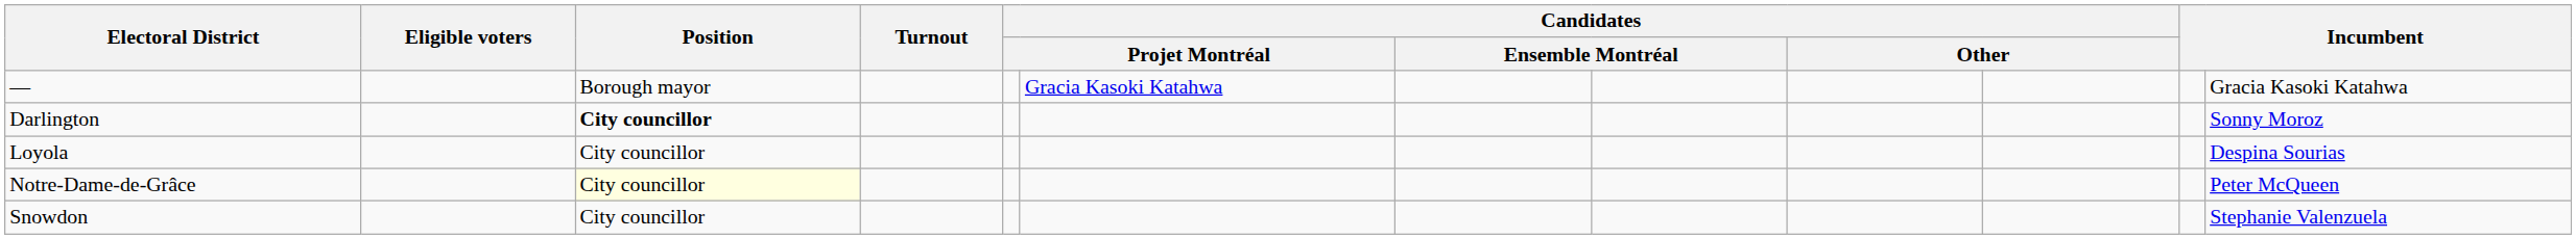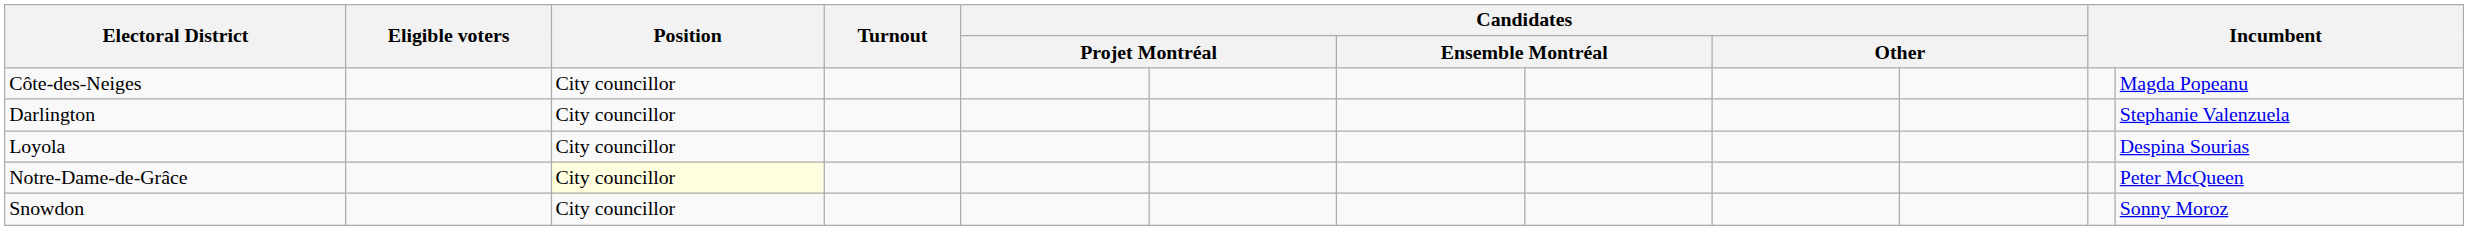- row: — | Borough mayor | Gracia Kasoki Katahwa | Gracia Kasoki Katahwa
+ row: Côte-des-Neiges | City councillor | Magda Popeanu
Darlington | Position: bold -> normal
Darlington | column 12: Sonny Moroz -> Stephanie Valenzuela
Snowdon | column 12: Stephanie Valenzuela -> Sonny Moroz
